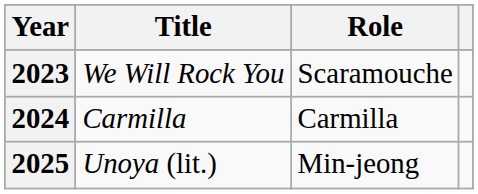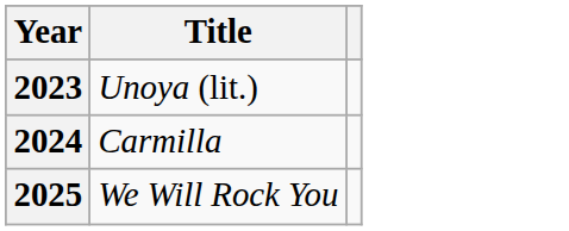- column: Role | Scaramouche | Carmilla | Min-jeong
2023 | Title: We Will Rock You -> Unoya (lit.)
2025 | Title: Unoya (lit.) -> We Will Rock You
